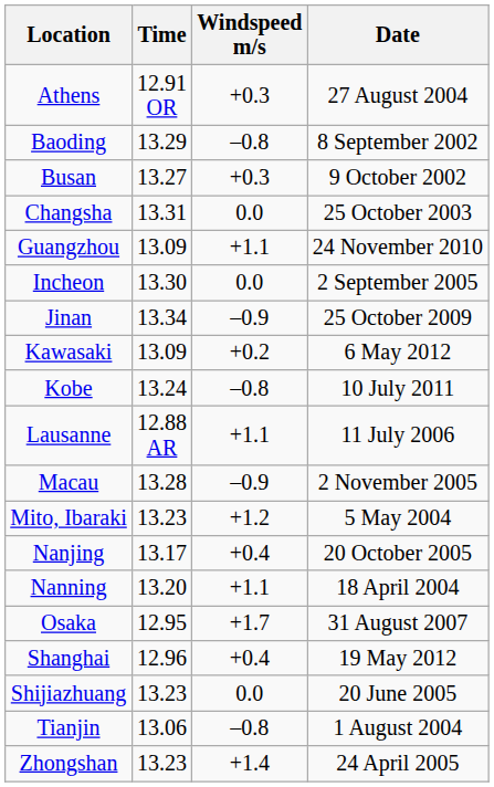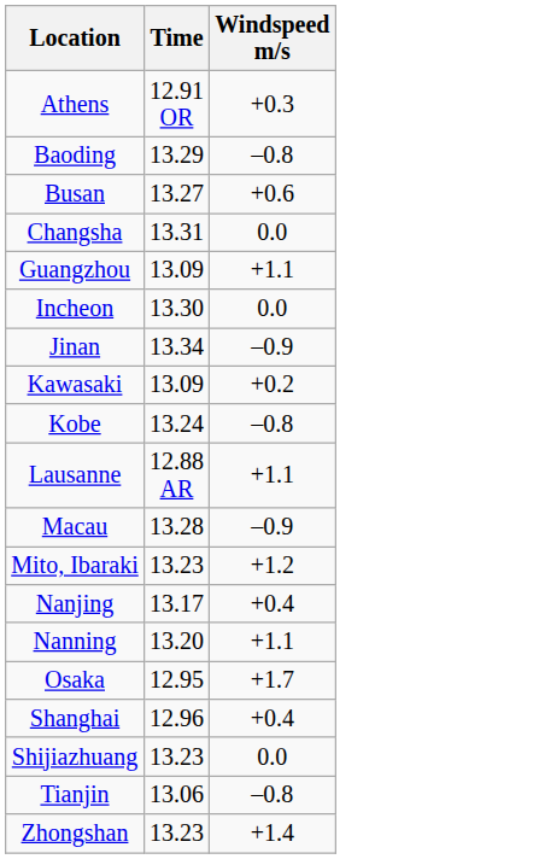- column: Date | 27 August 2004 | 8 September 2002 | 9 October 2002 | 25 October 2003 | 24 November 2010 | 2 September 2005 | 25 October 2009 | 6 May 2012 | 10 July 2011 | 11 July 2006 | 2 November 2005 | 5 May 2004 | 20 October 2005 | 18 April 2004 | 31 August 2007 | 19 May 2012 | 20 June 2005 | 1 August 2004 | 24 April 2005
Busan | Windspeed m/s: +0.3 -> +0.6
